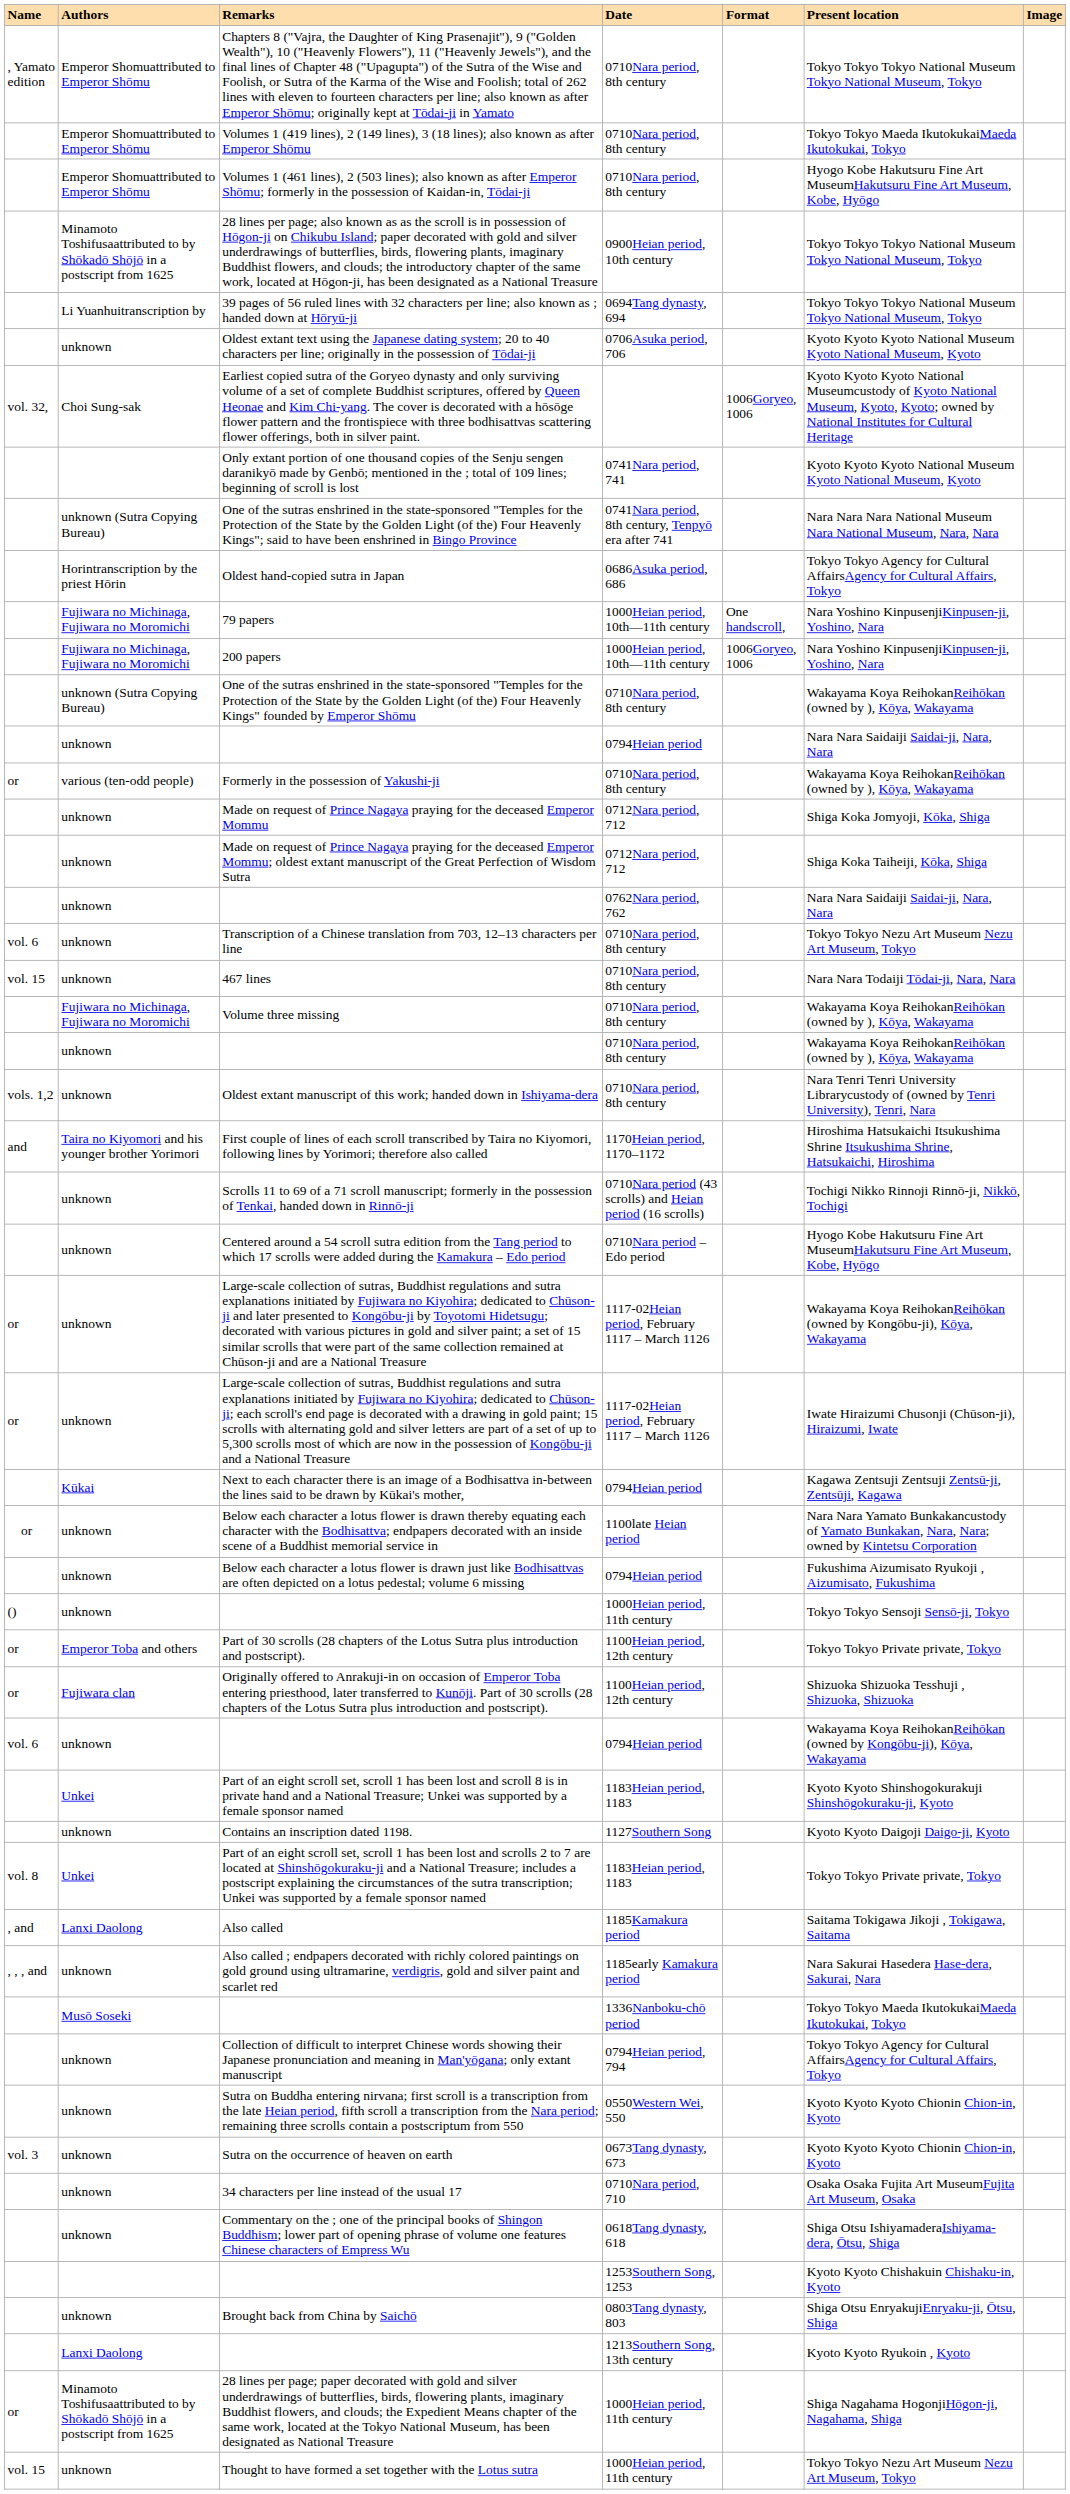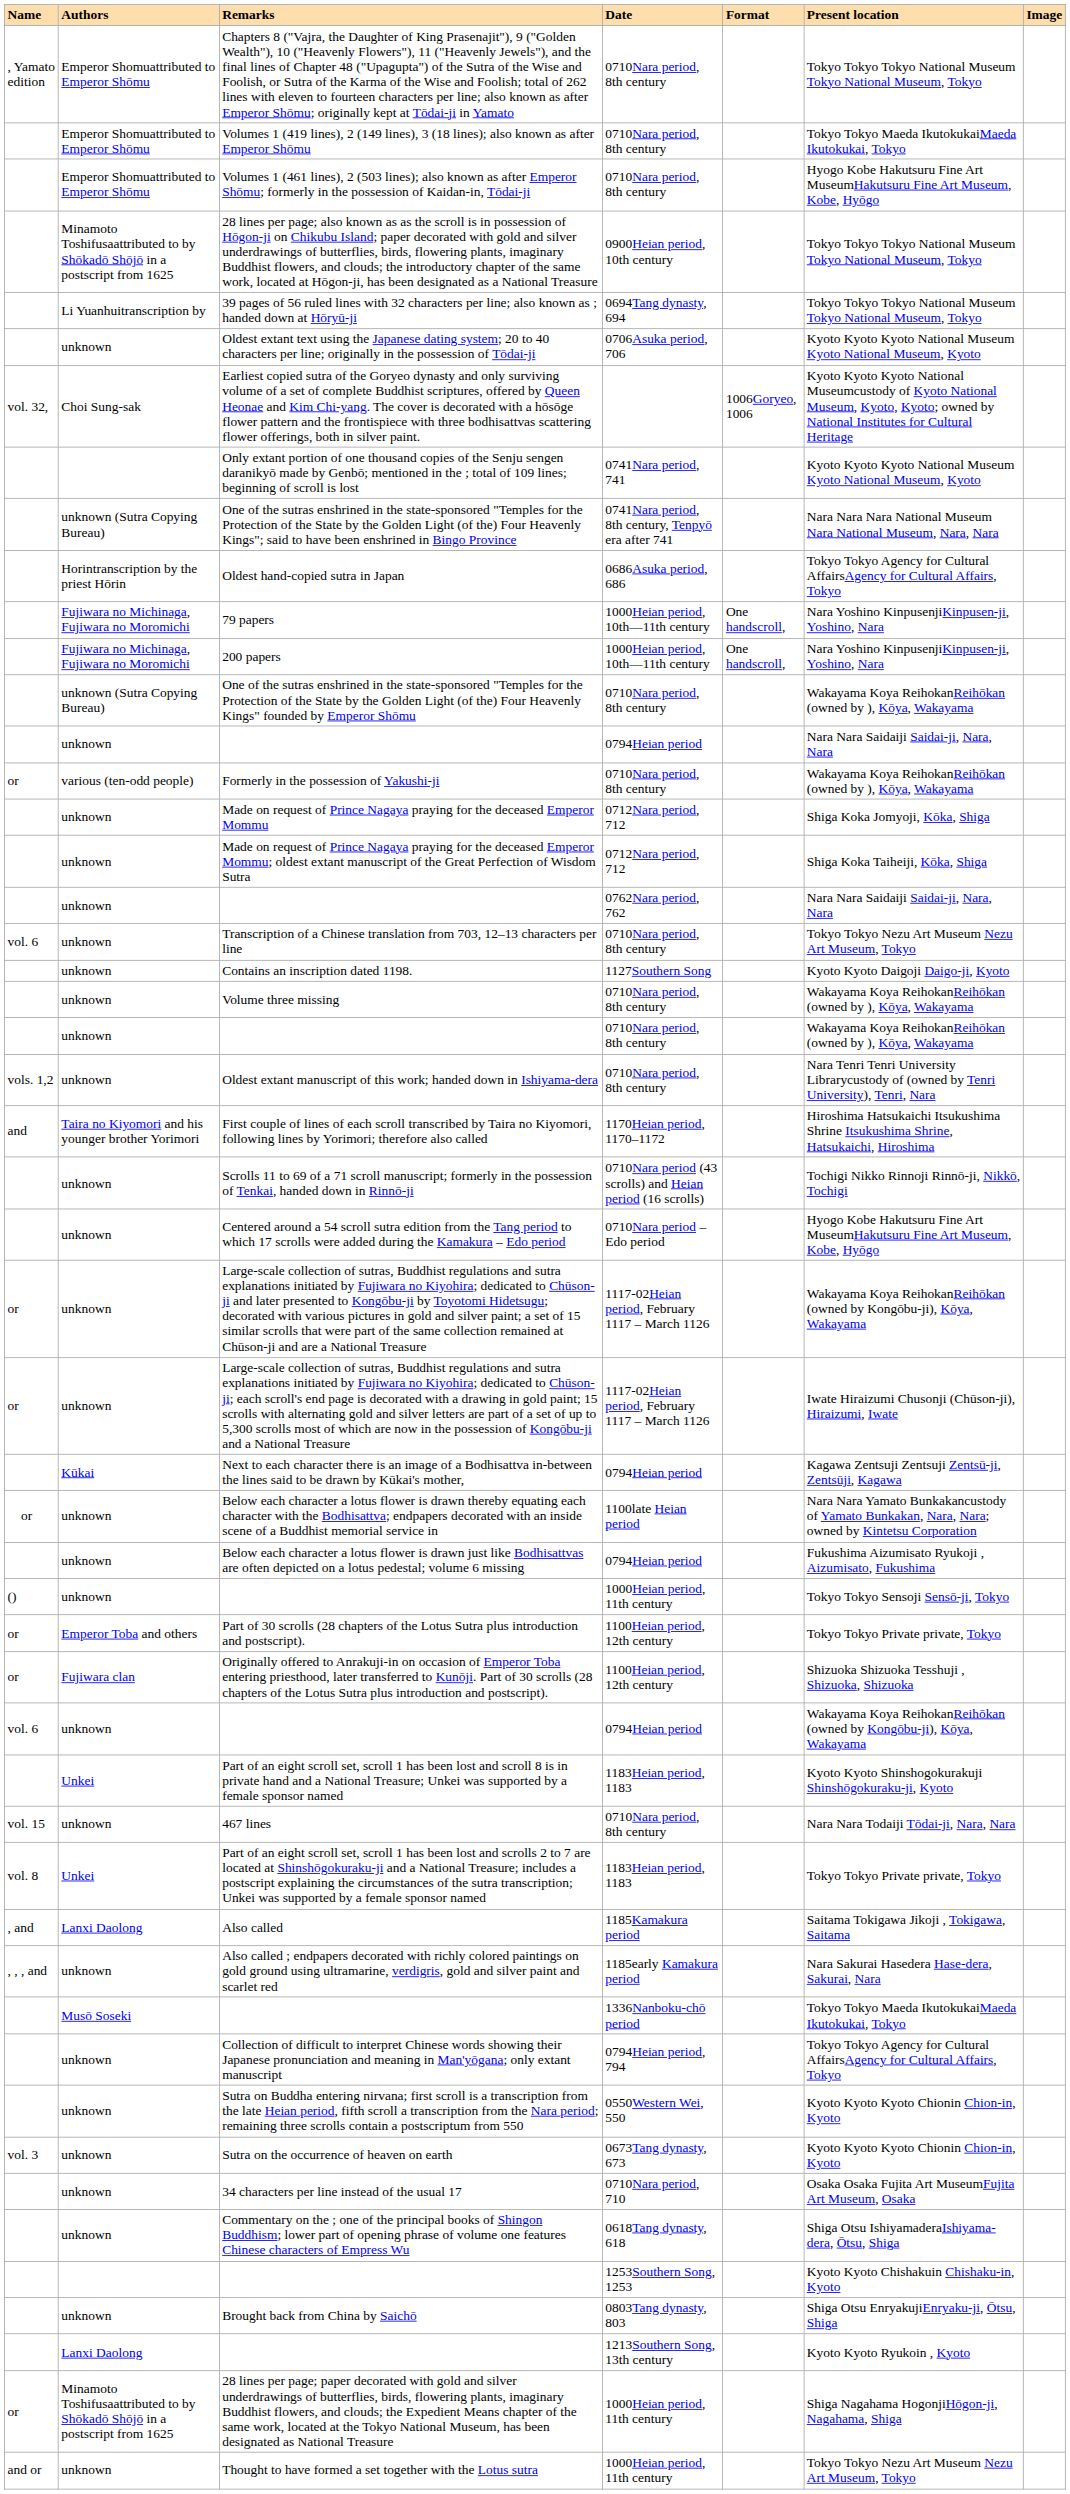200 papers | Format: 1006Goryeo, 1006 -> One handscroll,
rows swapped: 467 lines <-> Contains an inscription dated 1198.
Volume three missing | Authors: Fujiwara no Michinaga, Fujiwara no Moromichi -> unknown
Thought to have formed a set together with the Lotus sutra | Name: vol. 15 -> and or
